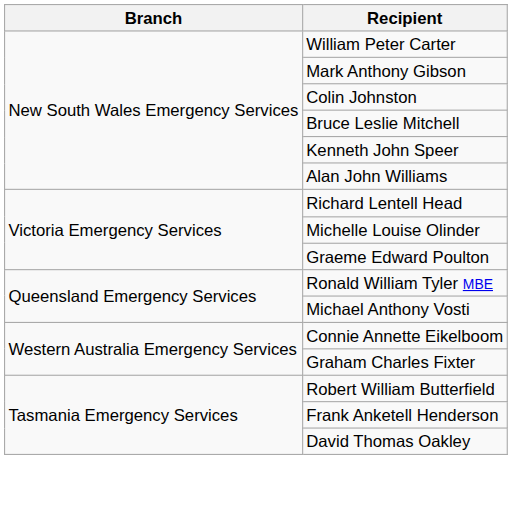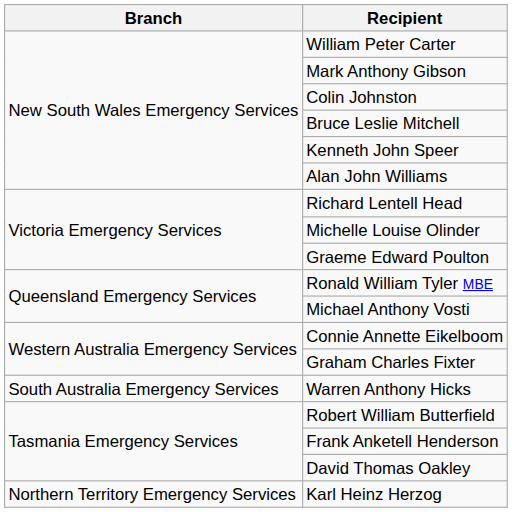+ row: South Australia Emergency Services | Warren Anthony Hicks
+ row: Northern Territory Emergency Services | Karl Heinz Herzog
